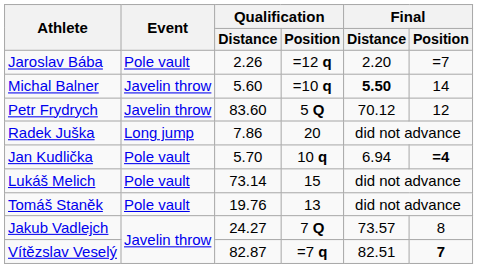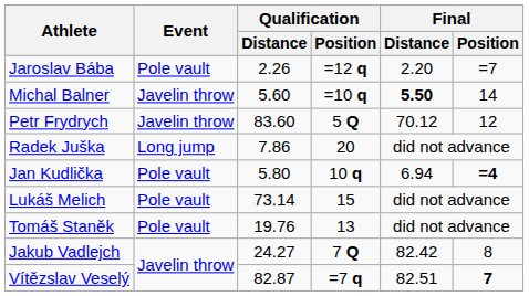Jan Kudlička | Qualification / Distance: 5.70 -> 5.80
Jakub Vadlejch | Final / Distance: 73.57 -> 82.42
